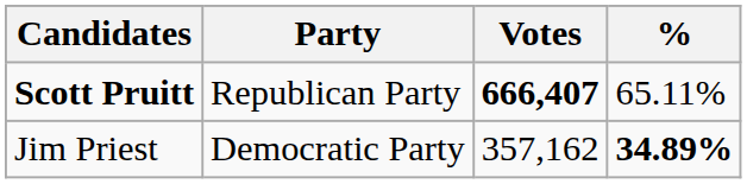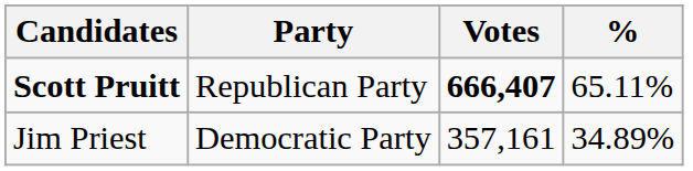Jim Priest | Votes: 357,162 -> 357,161
Jim Priest | %: bold -> normal
